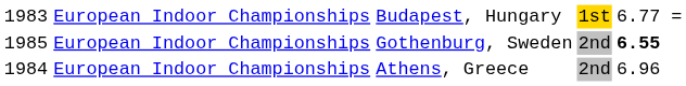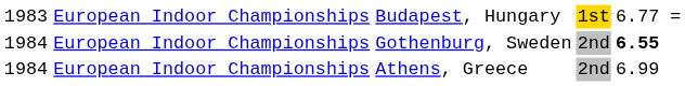Gothenburg, Sweden | column 1: 1985 -> 1984
Athens, Greece | column 5: 6.96 -> 6.99
